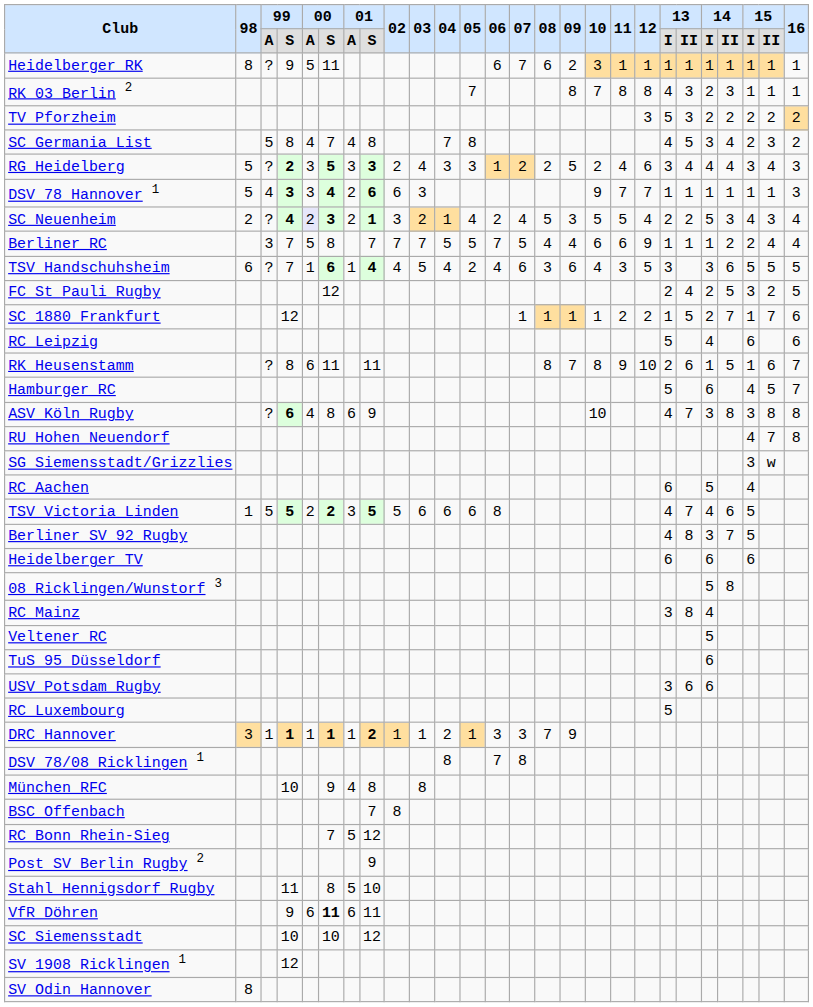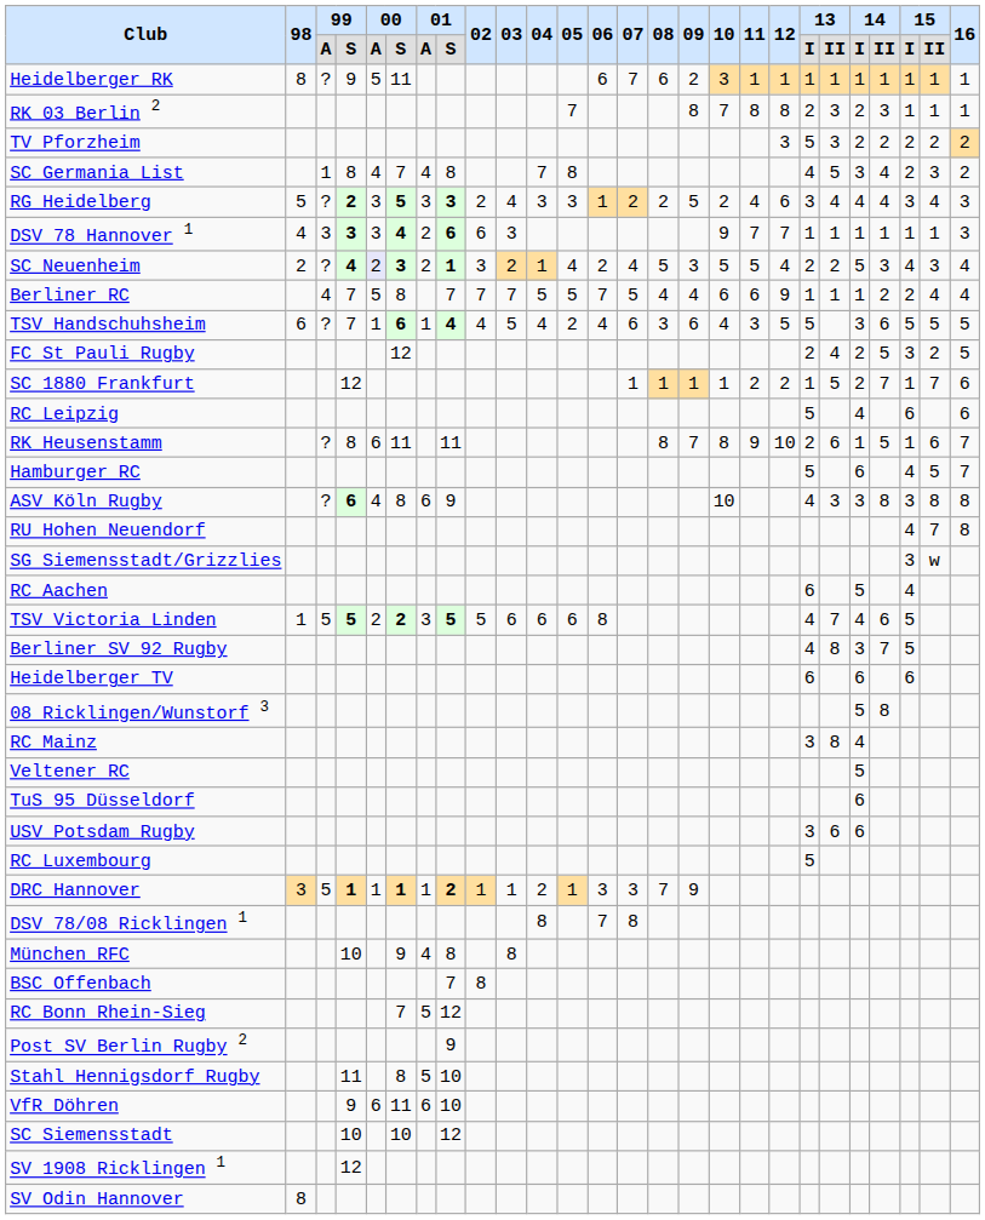RK 03 Berlin 2 | column 20: 4 -> 2
SC Germania List | column 3: 5 -> 1
DSV 78 Hannover 1 | 98: 5 -> 4
DSV 78 Hannover 1 | column 3: 4 -> 3
Berliner RC | column 3: 3 -> 4
TSV Handschuhsheim | column 20: 3 -> 5
ASV Köln Rugby | column 21: 7 -> 3
DRC Hannover | column 3: 1 -> 5
VfR Döhren | column 6: bold -> normal
VfR Döhren | column 8: 11 -> 10
